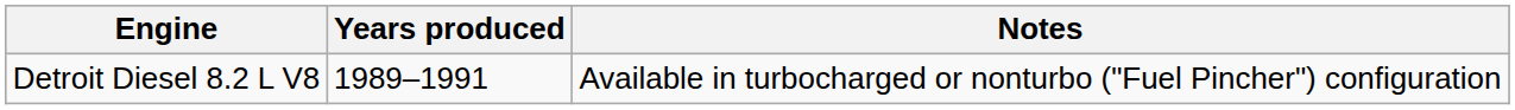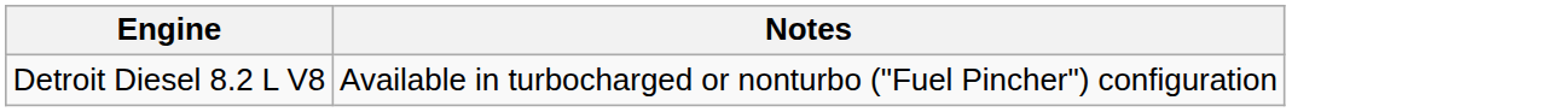- column: Years produced | 1989–1991
